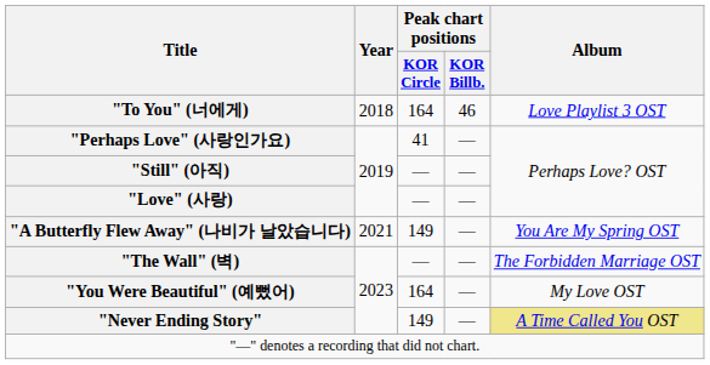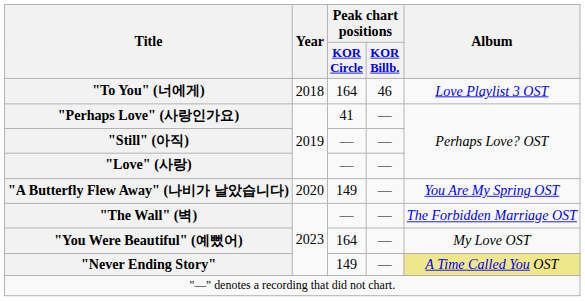"A Butterfly Flew Away" (나비가 날았습니다) | Year: 2021 -> 2020
